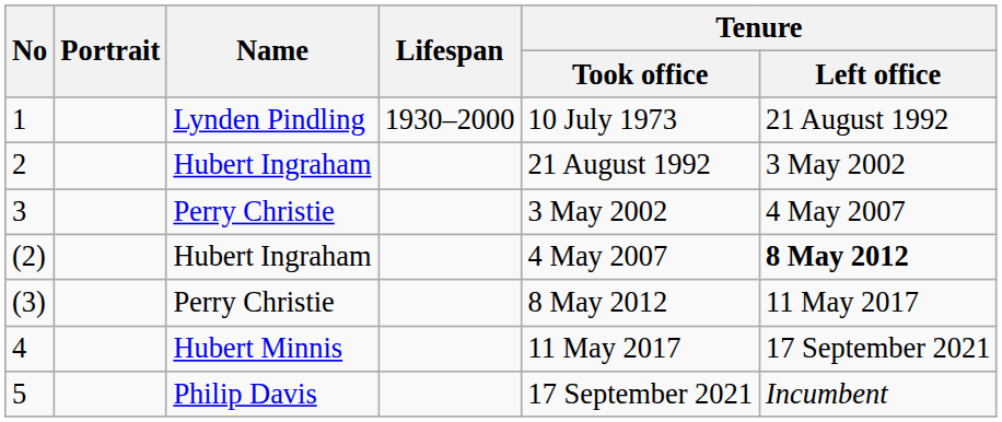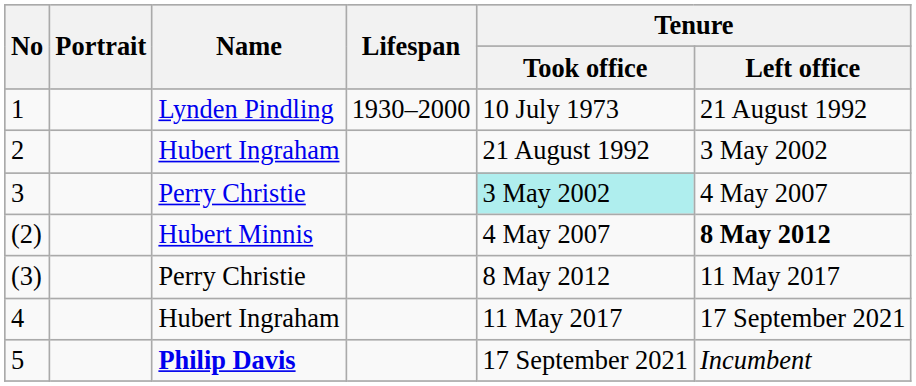3 | Tenure / Took office: no background -> paleturquoise background
(2) | Name: Hubert Ingraham -> Hubert Minnis
4 | Name: Hubert Minnis -> Hubert Ingraham
5 | Name: normal -> bold
